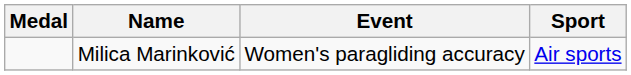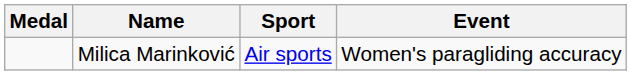columns swapped: Sport <-> Event
